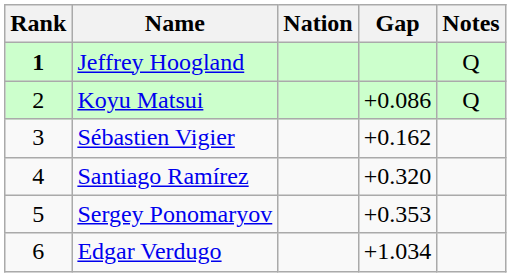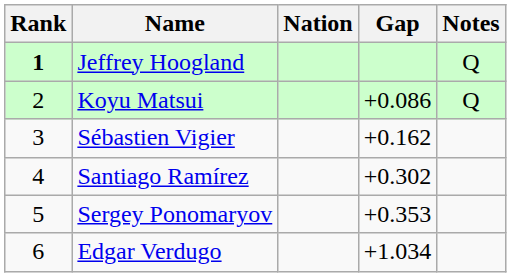Santiago Ramírez | Gap: +0.320 -> +0.302
